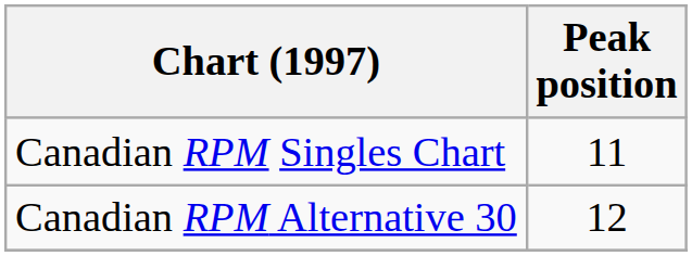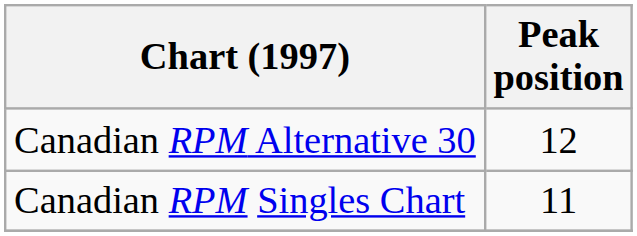rows swapped: Canadian RPM Singles Chart <-> Canadian RPM Alternative 30
